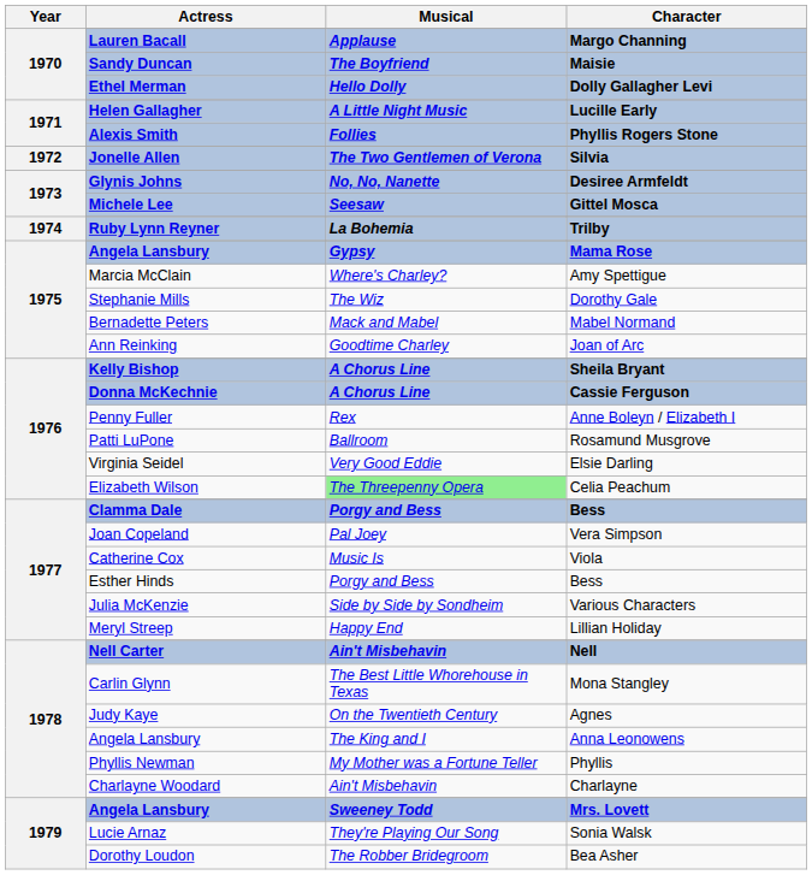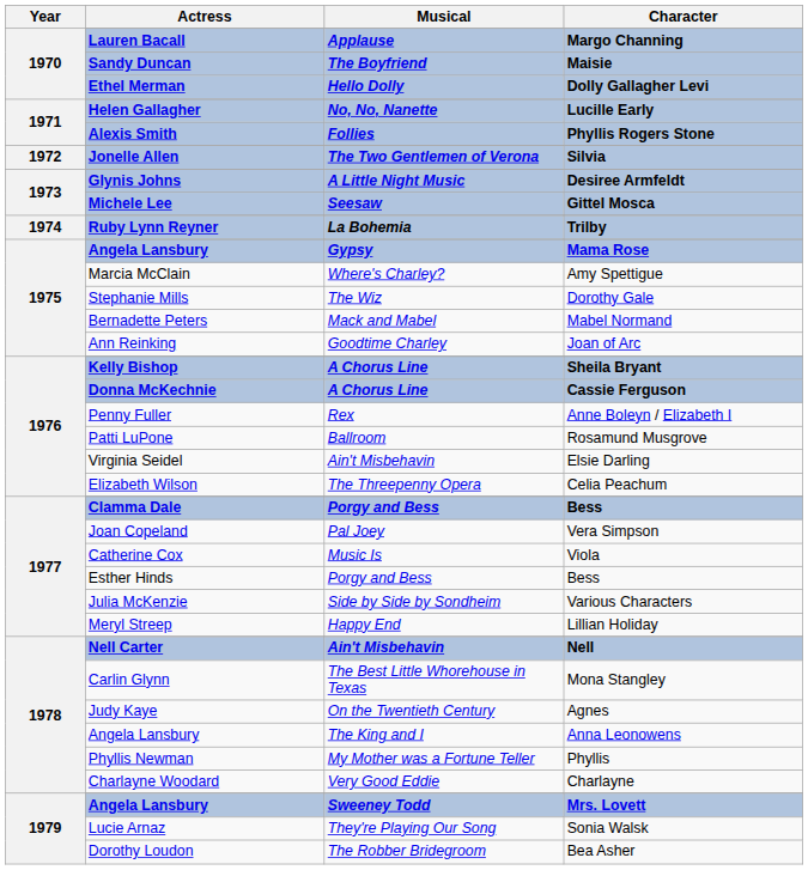Lucille Early | Musical: A Little Night Music -> No, No, Nanette
Desiree Armfeldt | Musical: No, No, Nanette -> A Little Night Music
Elsie Darling | Musical: Very Good Eddie -> Ain't Misbehavin
Celia Peachum | Musical: lightgreen background -> no background
Charlayne | Musical: Ain't Misbehavin -> Very Good Eddie
